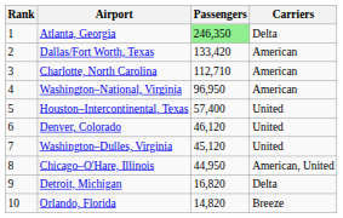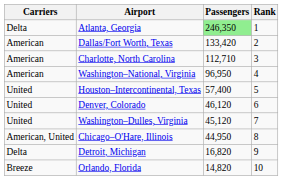columns swapped: Rank <-> Carriers
